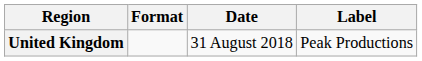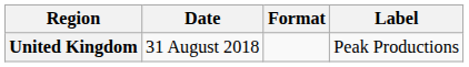columns swapped: Date <-> Format
